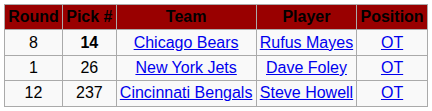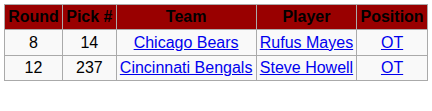Chicago Bears | Pick #: bold -> normal
- row: 1 | 26 | New York Jets | Dave Foley | OT
